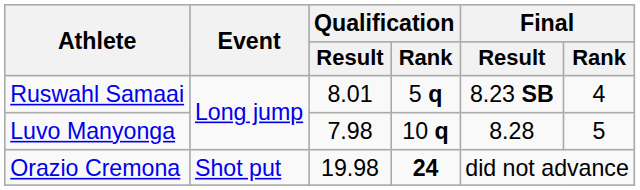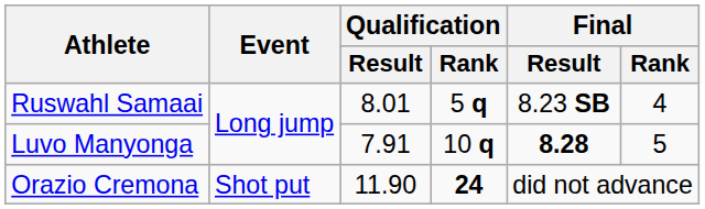Luvo Manyonga | Qualification / Result: 7.98 -> 7.91
Luvo Manyonga | Final / Result: normal -> bold
Orazio Cremona | Qualification / Result: 19.98 -> 11.90
